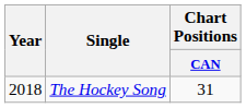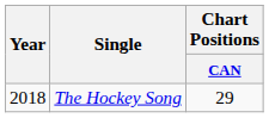The Hockey Song | Chart Positions / CAN: 31 -> 29
